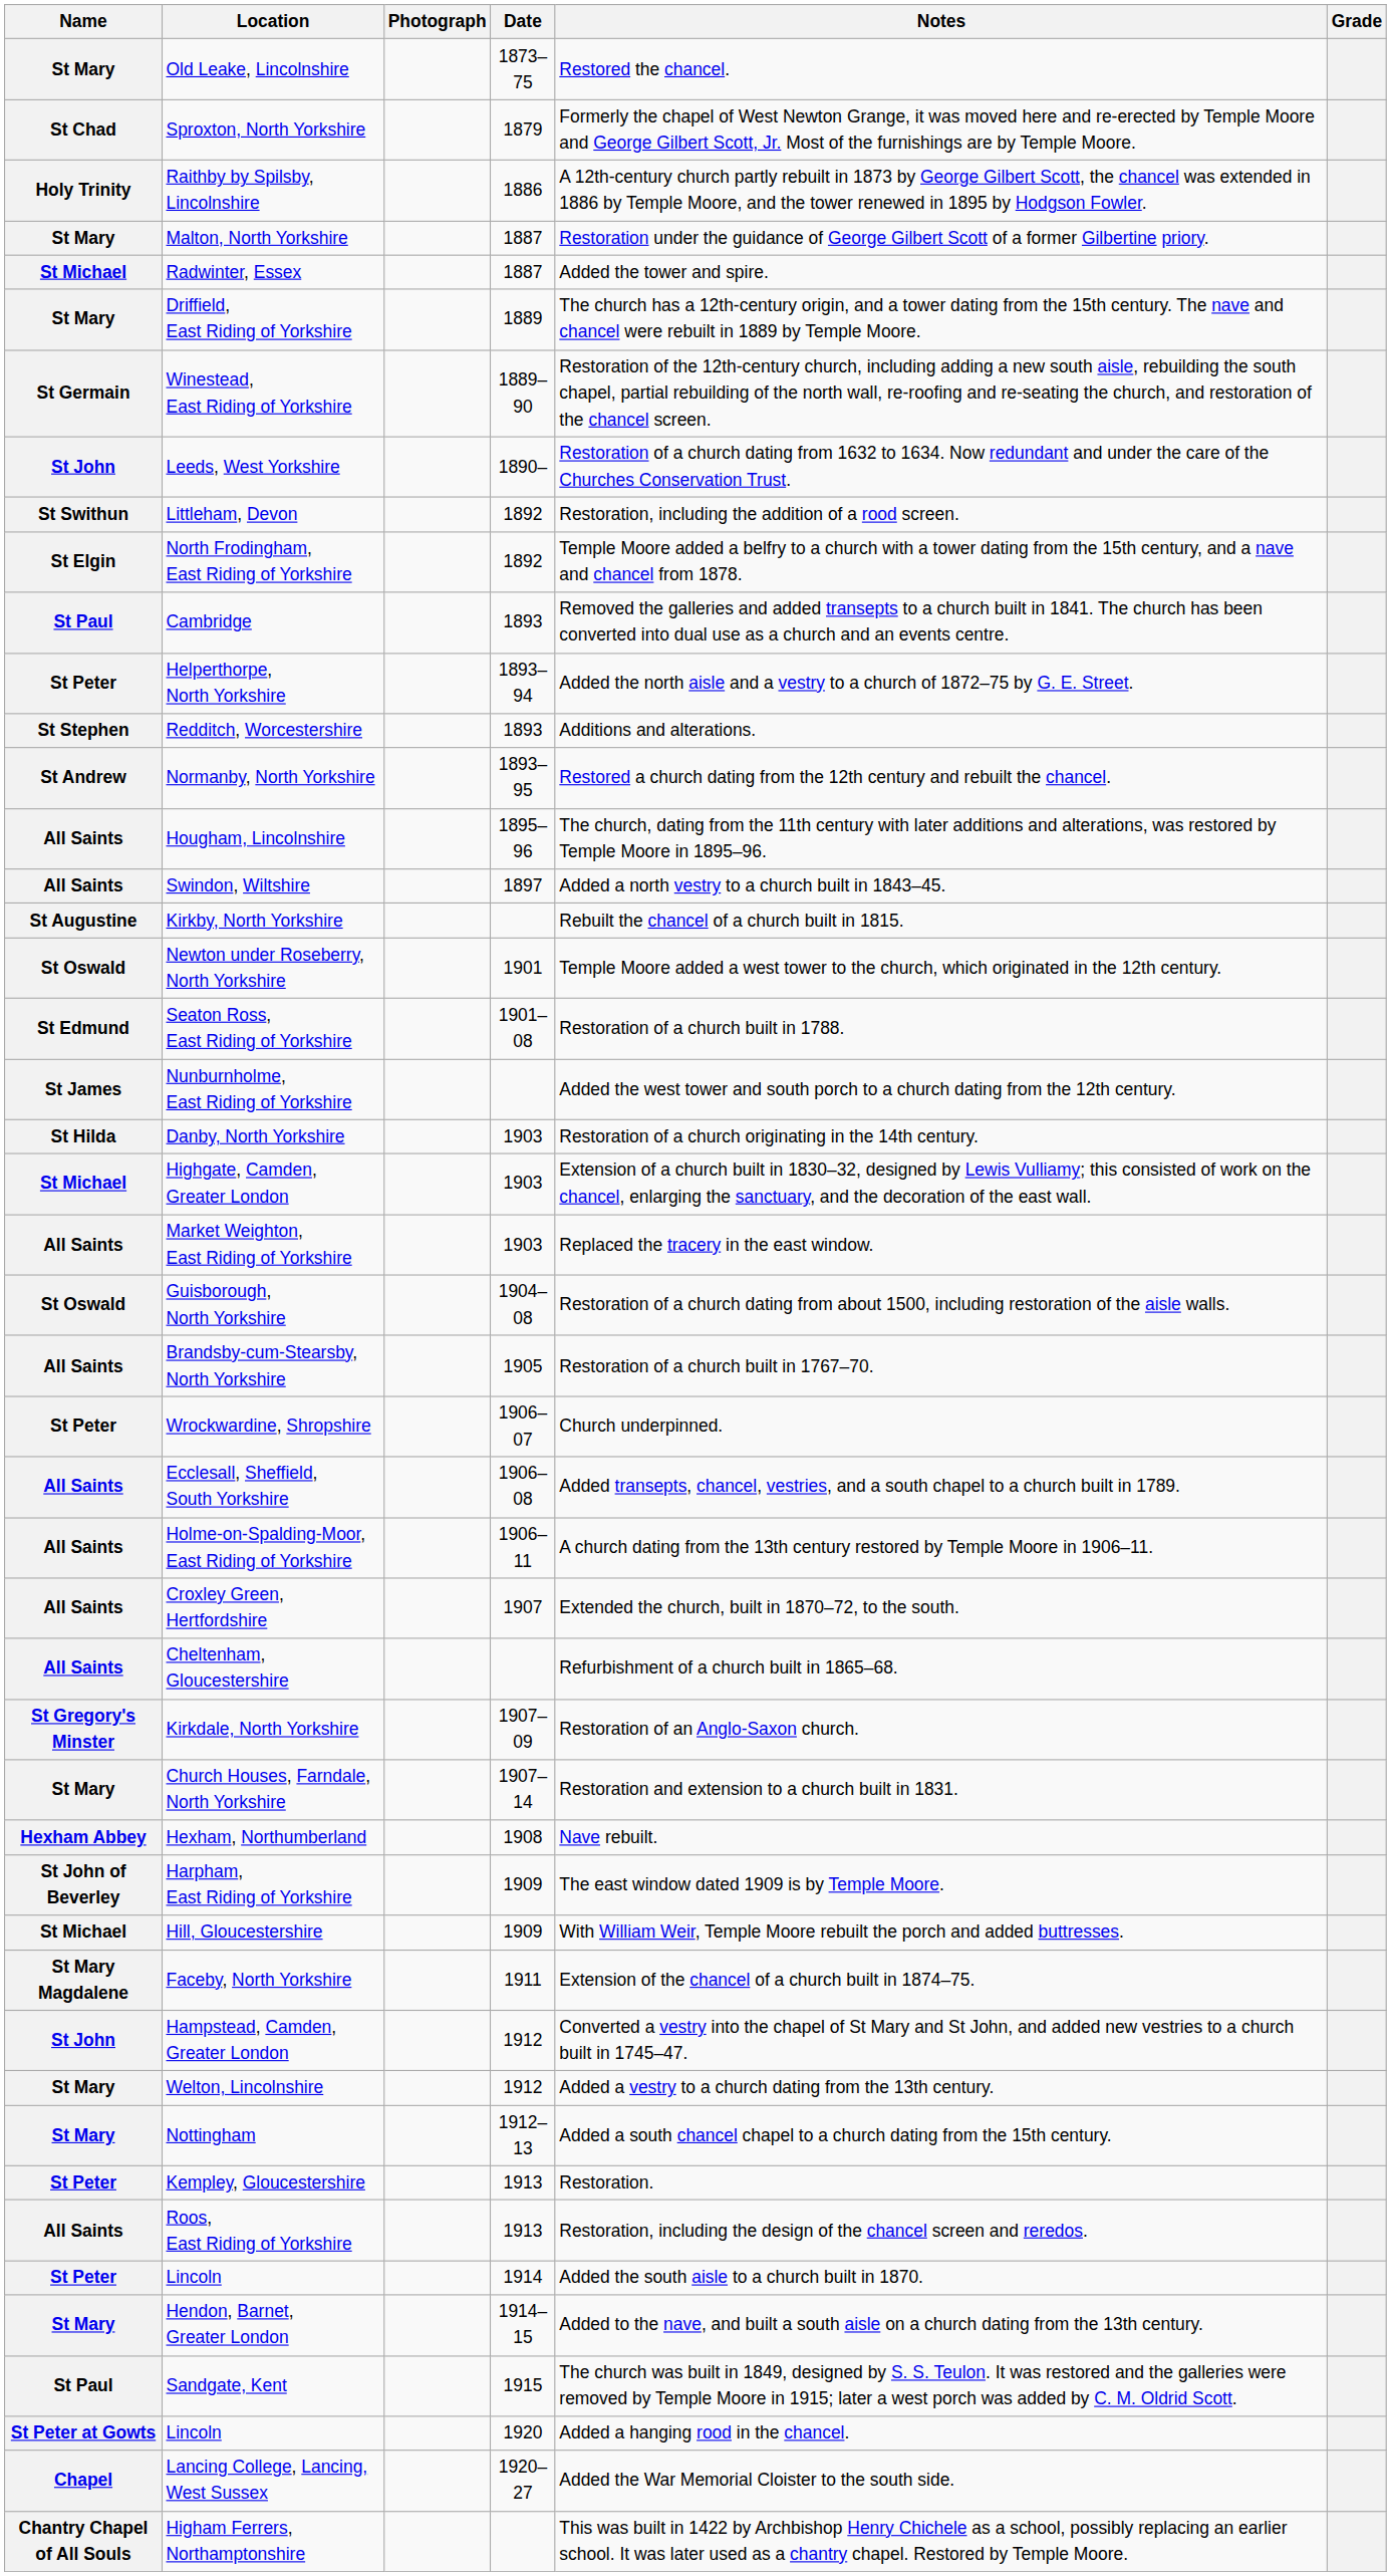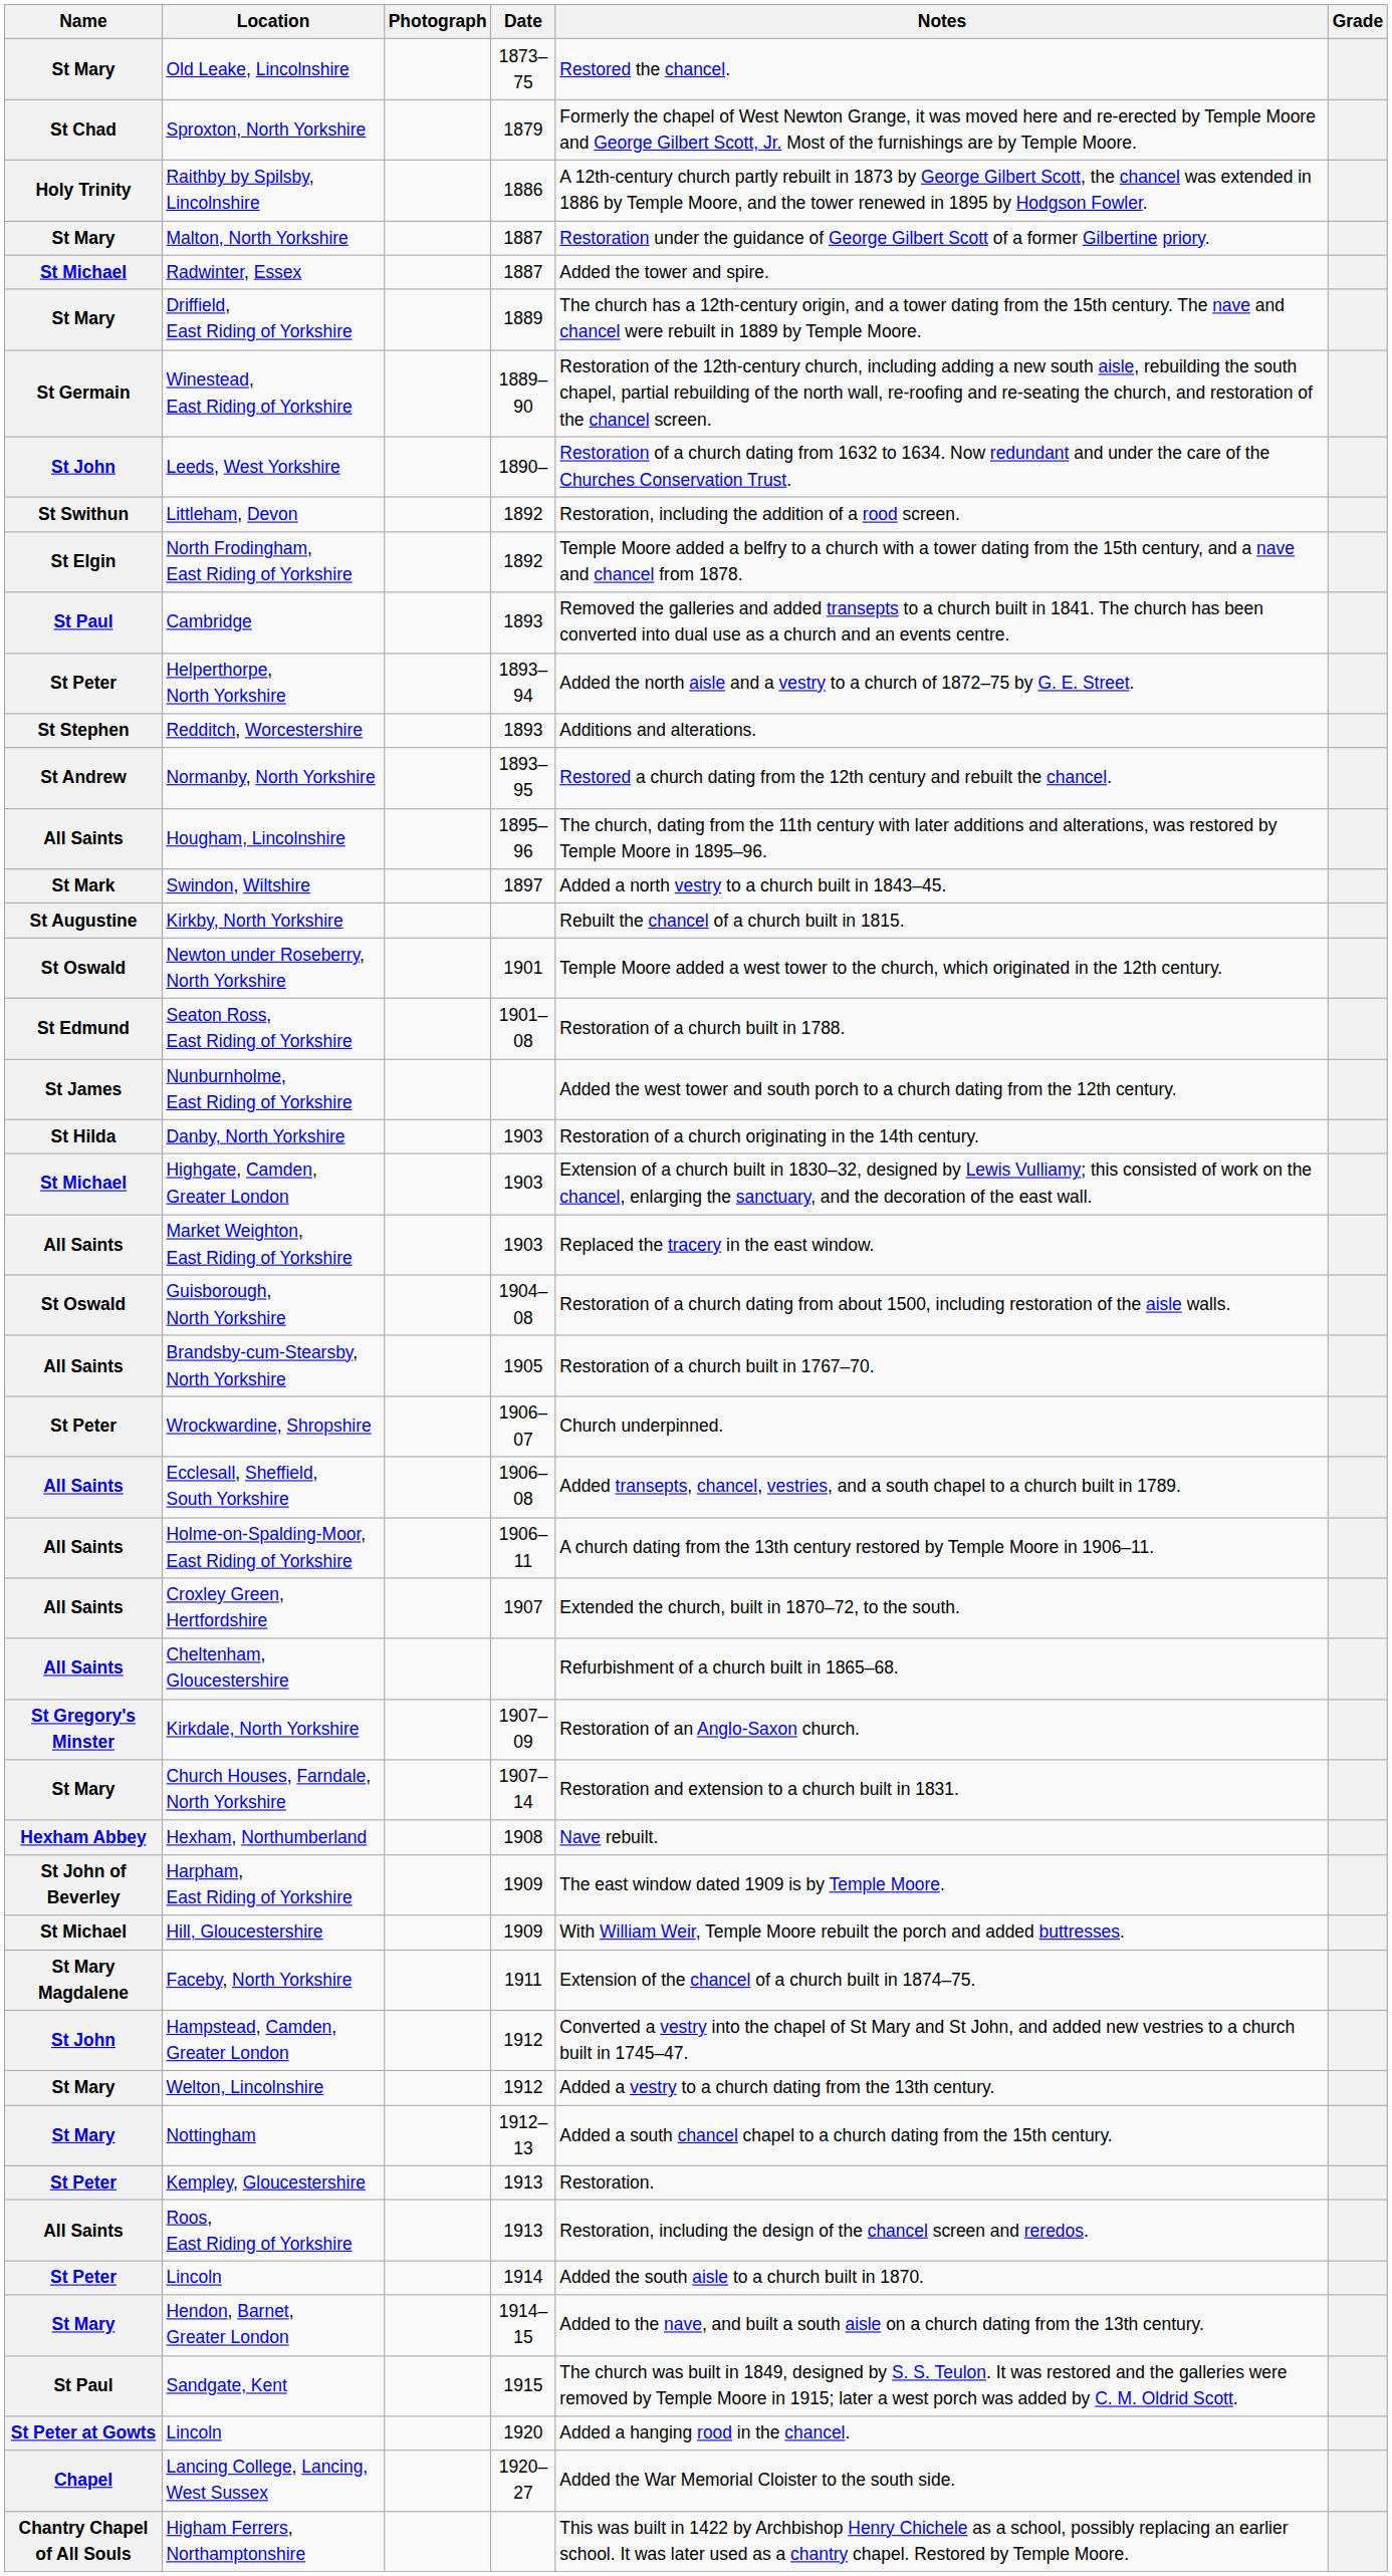Swindon, Wiltshire | Name: All Saints -> St Mark
